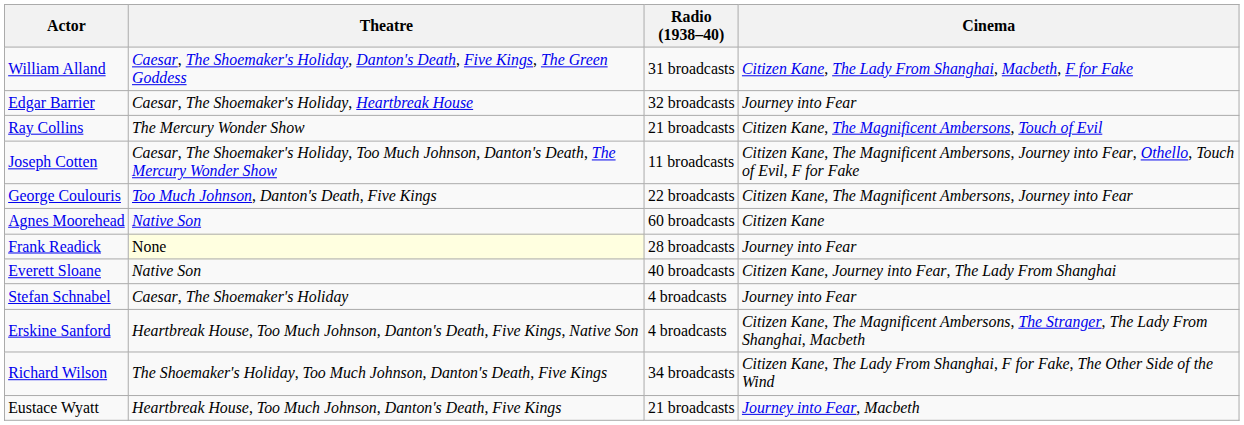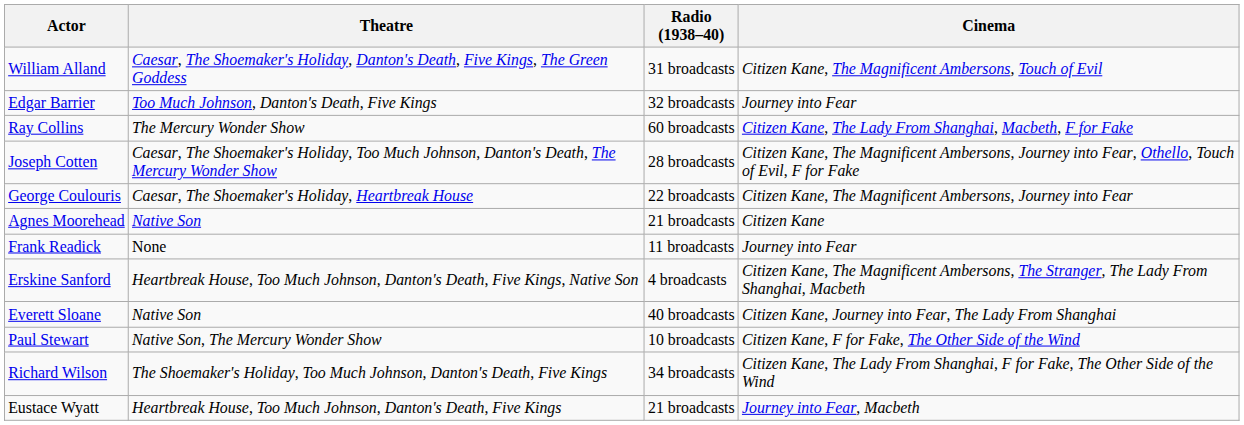William Alland | Cinema: Citizen Kane, The Lady From Shanghai, Macbeth, F for Fake -> Citizen Kane, The Magnificent Ambersons, Touch of Evil
Edgar Barrier | Theatre: Caesar, The Shoemaker's Holiday, Heartbreak House -> Too Much Johnson, Danton's Death, Five Kings
Ray Collins | Radio (1938–40): 21 broadcasts -> 60 broadcasts
Ray Collins | Cinema: Citizen Kane, The Magnificent Ambersons, Touch of Evil -> Citizen Kane, The Lady From Shanghai, Macbeth, F for Fake
Joseph Cotten | Radio (1938–40): 11 broadcasts -> 28 broadcasts
George Coulouris | Theatre: Too Much Johnson, Danton's Death, Five Kings -> Caesar, The Shoemaker's Holiday, Heartbreak House
Agnes Moorehead | Radio (1938–40): 60 broadcasts -> 21 broadcasts
Frank Readick | Theatre: lightyellow background -> no background
Frank Readick | Radio (1938–40): 28 broadcasts -> 11 broadcasts
rows swapped: Erskine Sanford <-> Everett Sloane
- row: Stefan Schnabel | Caesar, The Shoemaker's Holiday | 4 broadcasts | Journey into Fear
+ row: Paul Stewart | Native Son, The Mercury Wonder Show | 10 broadcasts | Citizen Kane, F for Fake, The Other Side of the Wind
